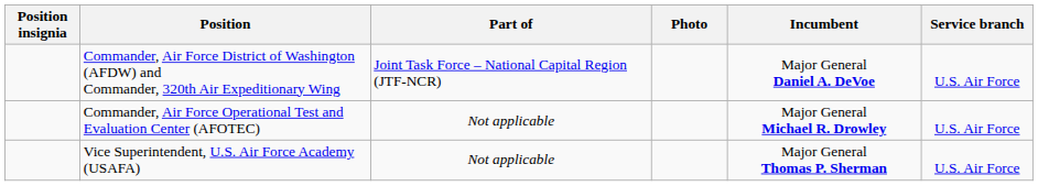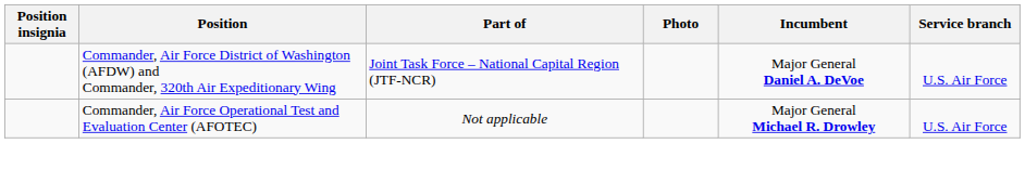- row: Vice Superintendent, U.S. Air Force Academy (USAFA) | Not applicable | Major General Thomas P. Sherman | U.S. Air Force
